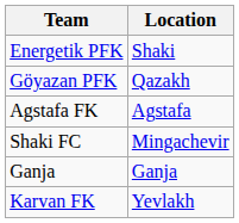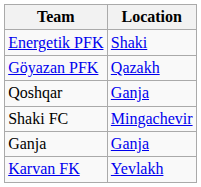- row: Agstafa FK | Agstafa
+ row: Qoshqar | Ganja
